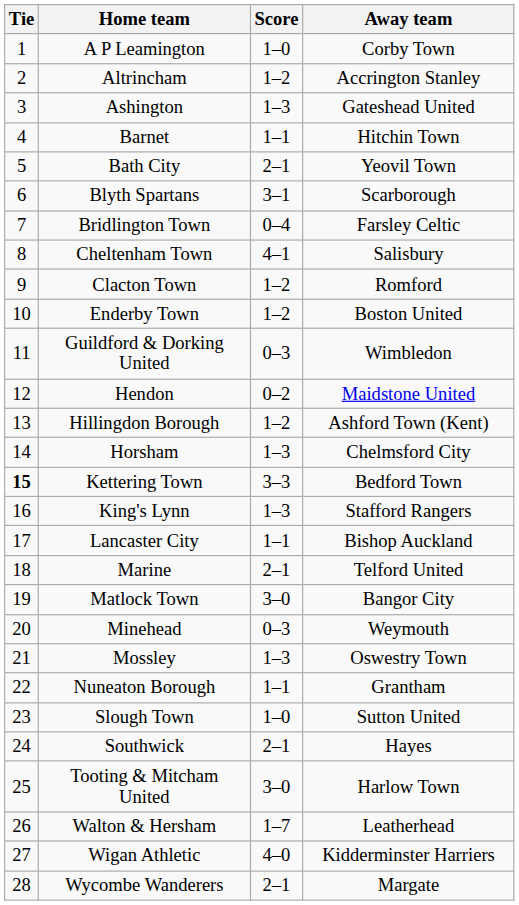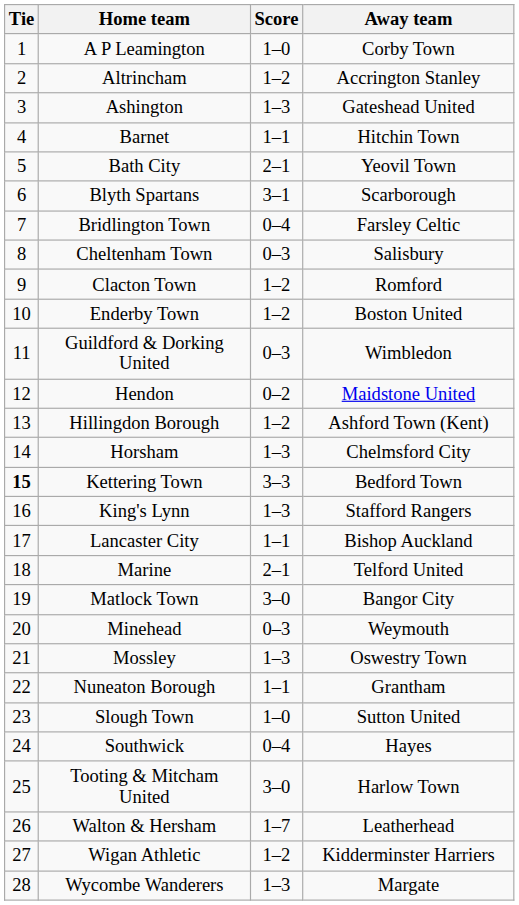Cheltenham Town | Score: 4–1 -> 0–3
Southwick | Score: 2–1 -> 0–4
Wigan Athletic | Score: 4–0 -> 1–2
Wycombe Wanderers | Score: 2–1 -> 1–3
